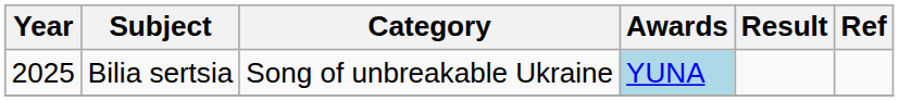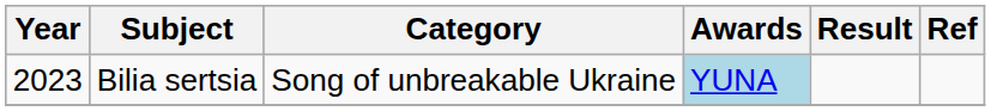Bilia sertsia | Year: 2025 -> 2023
